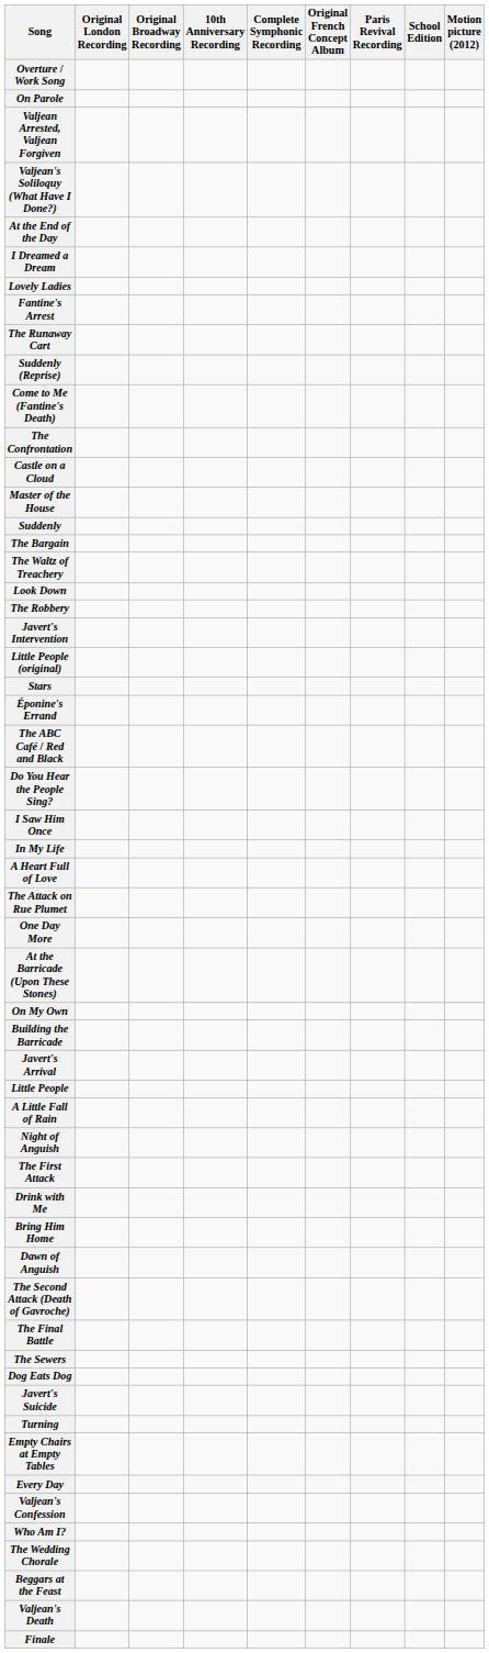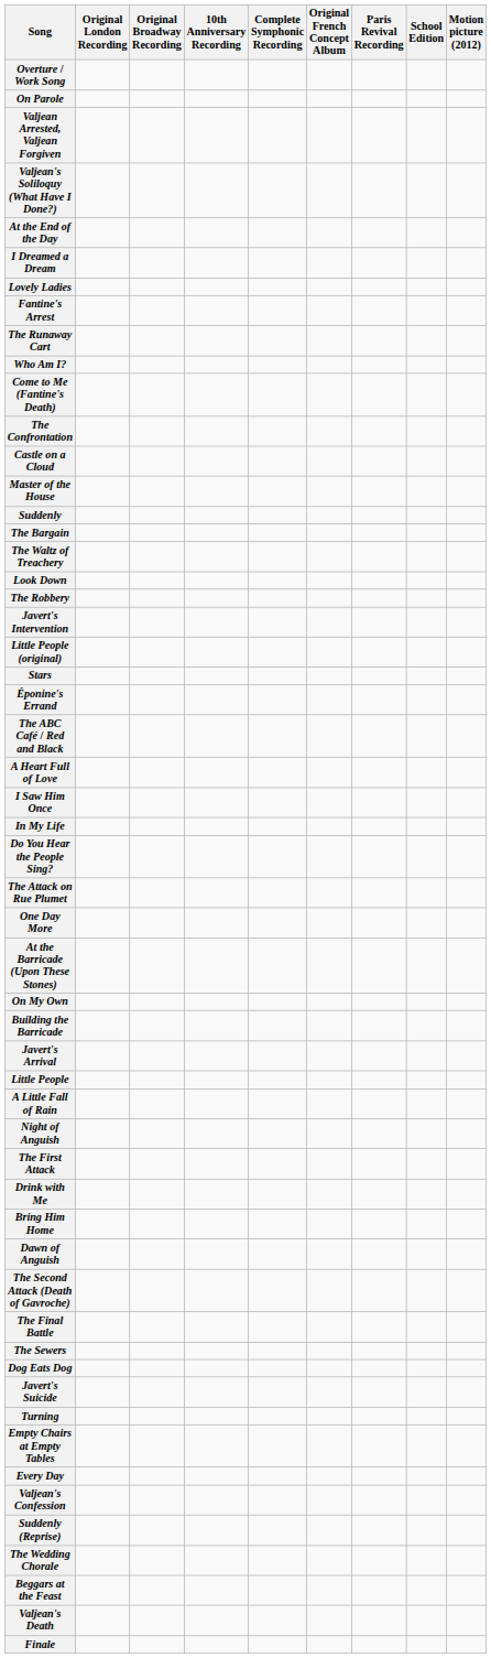rows swapped: Who Am I? <-> Suddenly (Reprise)
rows swapped: Do You Hear the People Sing? <-> A Heart Full of Love
